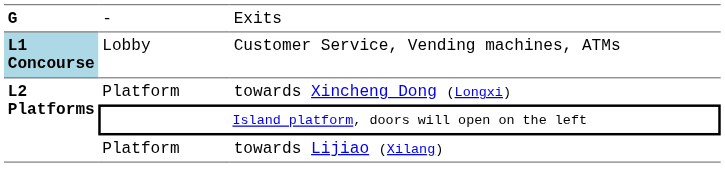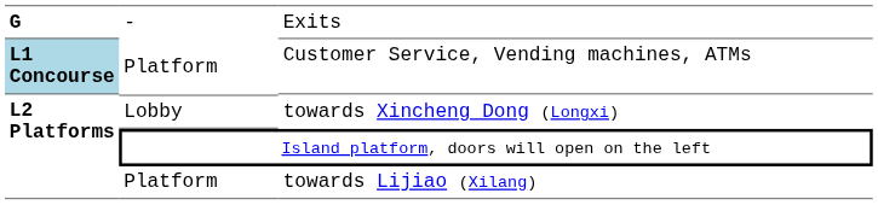Customer Service, Vending machines, ATMs | column 2: Lobby -> Platform
towards Xincheng Dong (Longxi) | column 2: Platform -> Lobby
